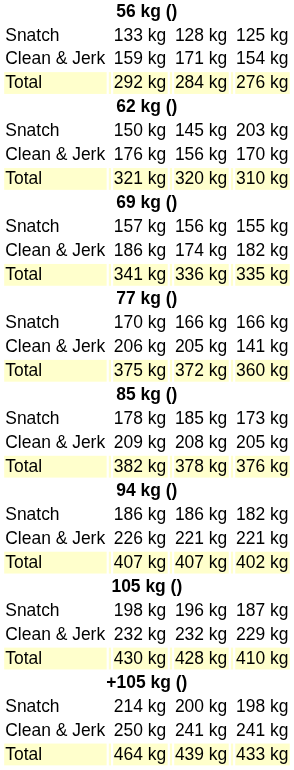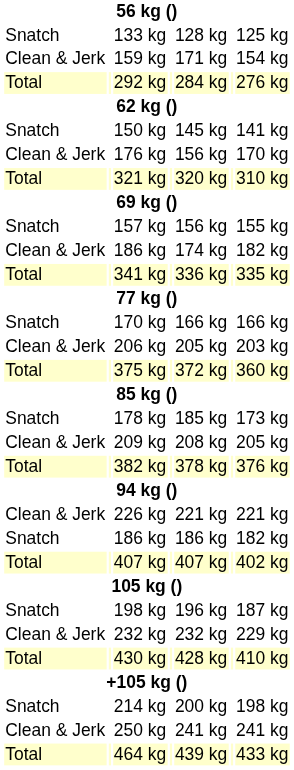150 kg | column 7: 203 kg -> 141 kg
206 kg | column 7: 141 kg -> 203 kg
rows swapped: Snatch / 186 kg <-> 226 kg
